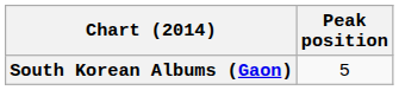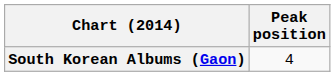South Korean Albums (Gaon) | Peak position: 5 -> 4
